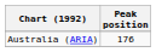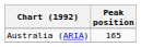Australia (ARIA) | Peak position: 176 -> 165
